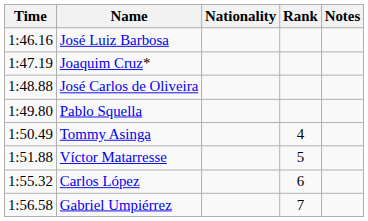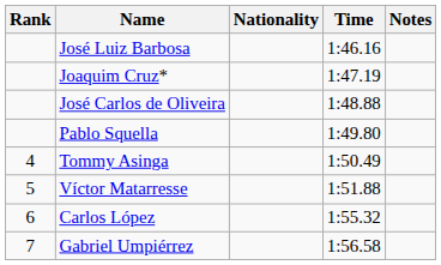columns swapped: Rank <-> Time
